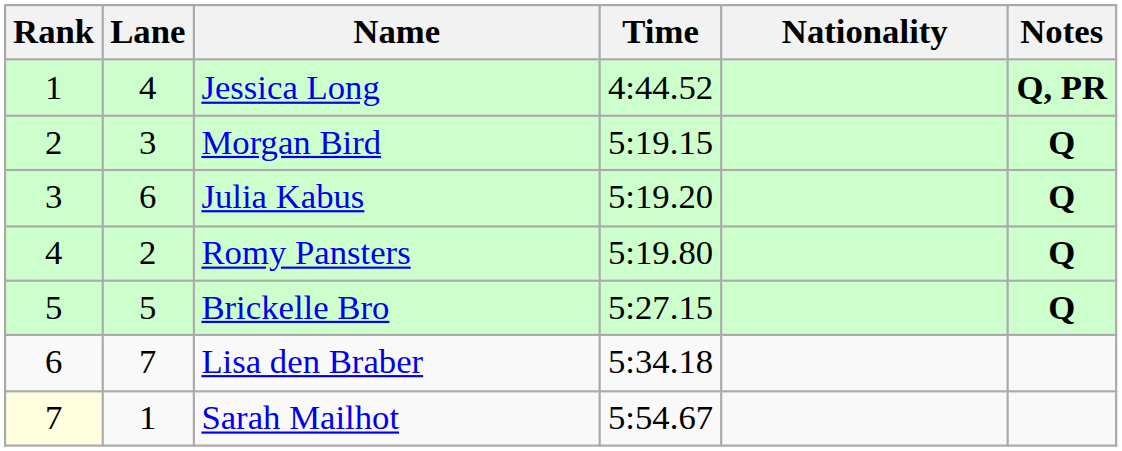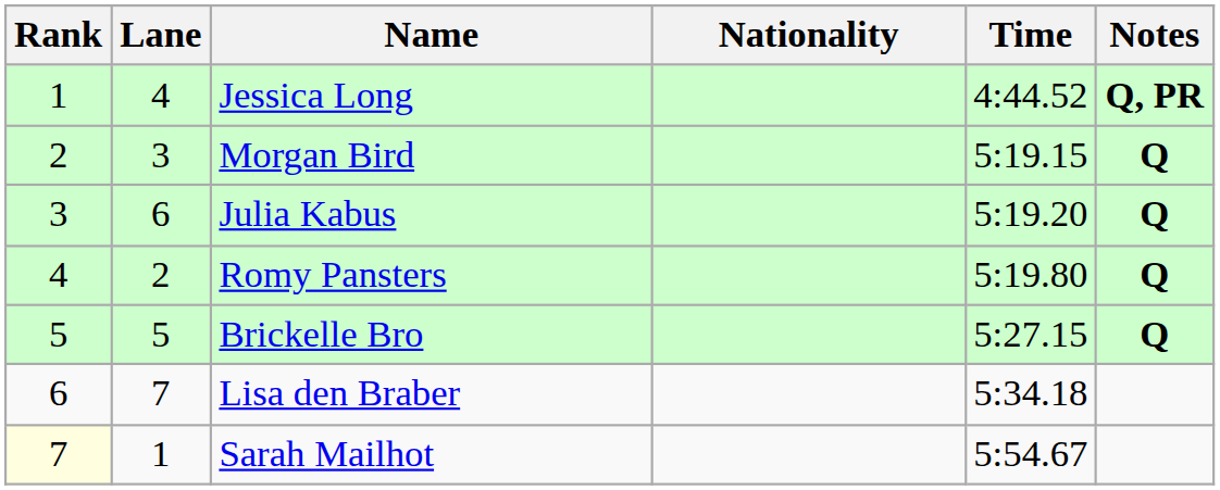columns swapped: Nationality <-> Time
